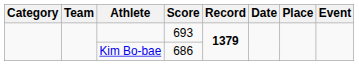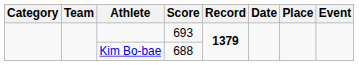Kim Bo-bae | Score: 686 -> 688
